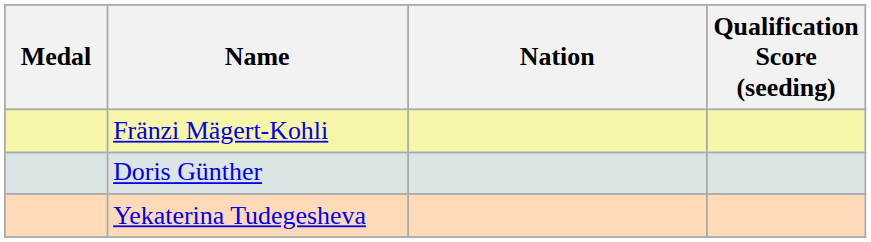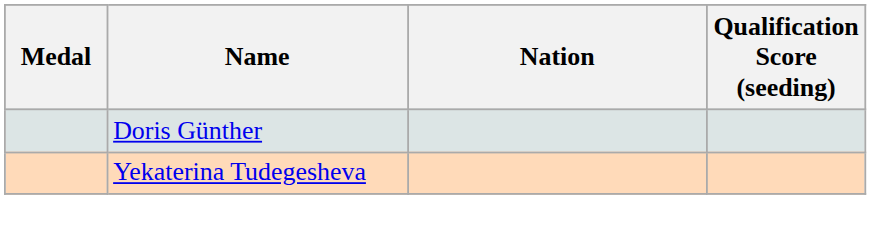- row: Fränzi Mägert-Kohli
